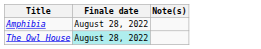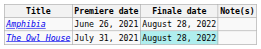+ column: Premiere date | June 26, 2021 | July 31, 2021
